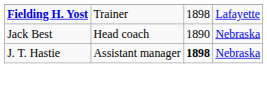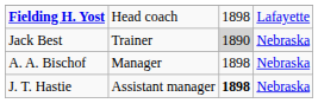Fielding H. Yost | column 2: Trainer -> Head coach
Jack Best | column 2: Head coach -> Trainer
Jack Best | column 3: no background -> lightgrey background
+ row: A. A. Bischof | Manager | 1898 | Nebraska
